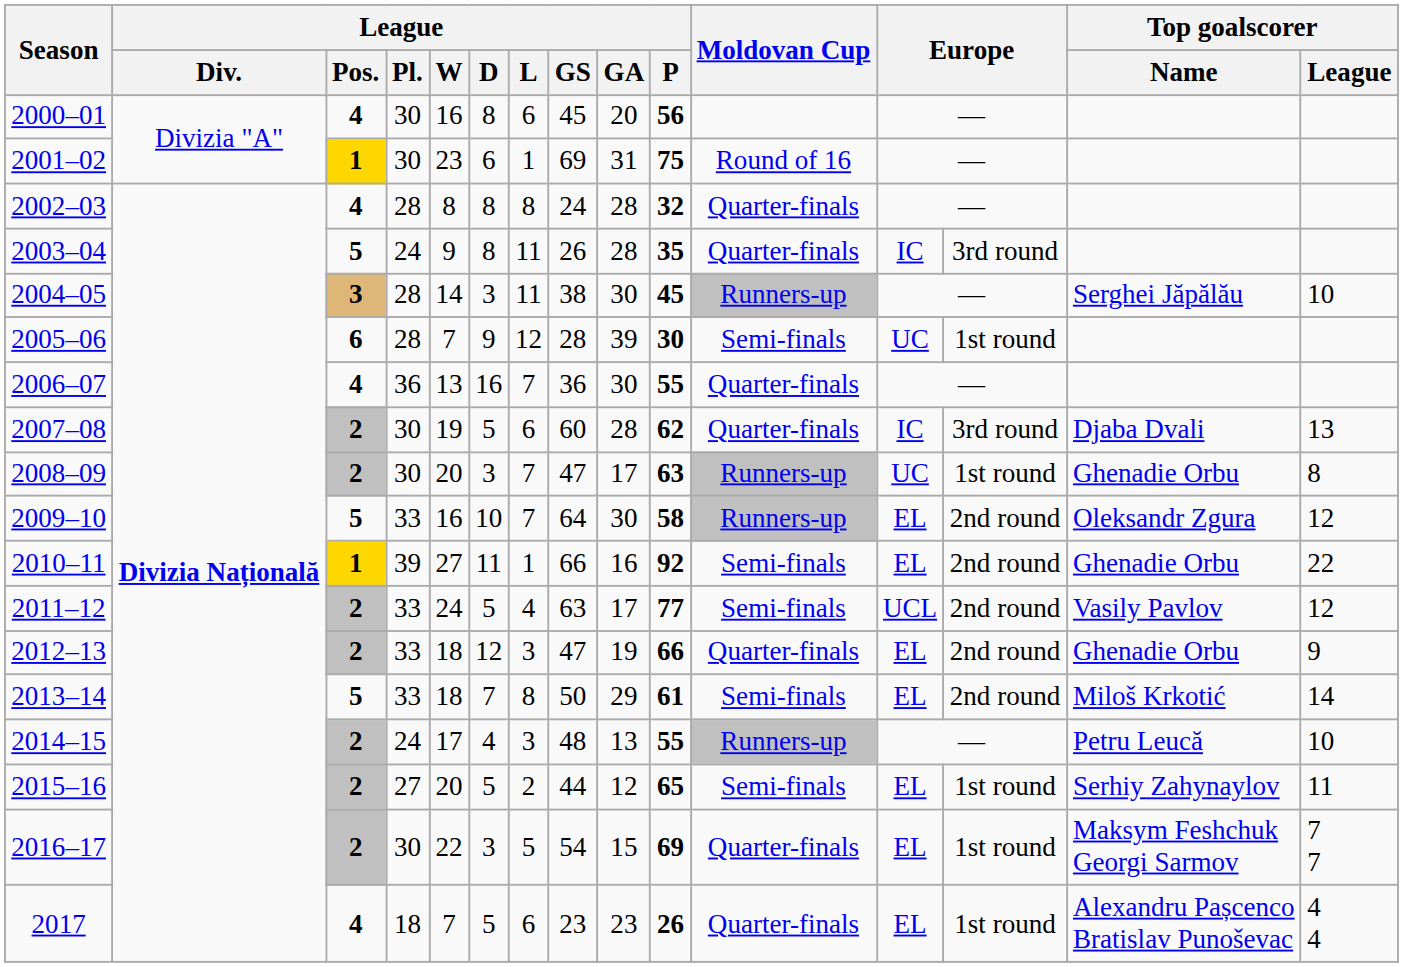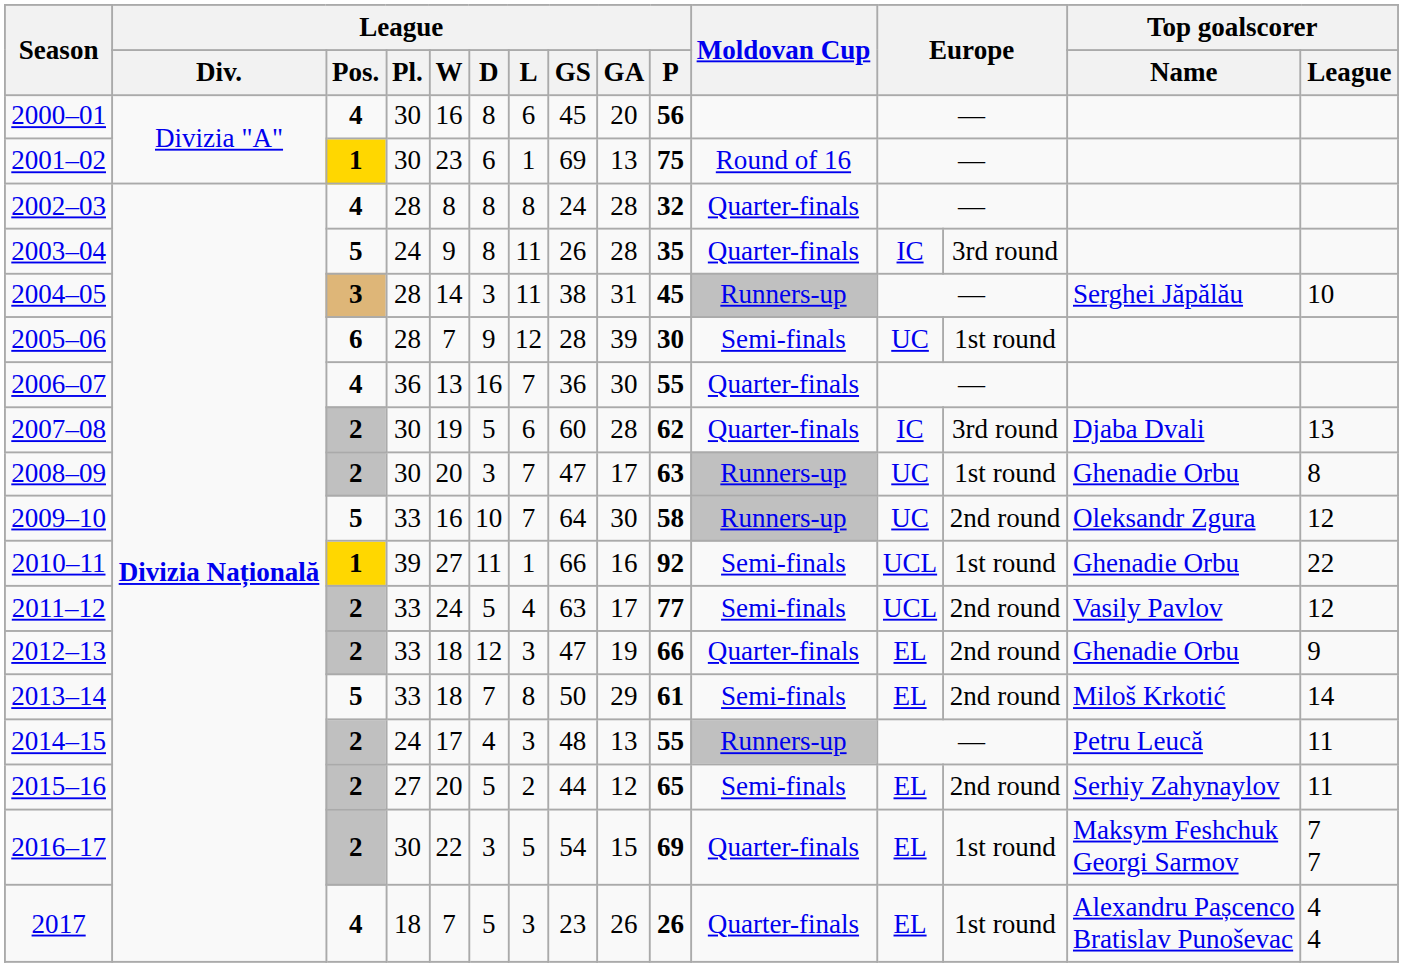2001–02 | League / GA: 31 -> 13
2004–05 | League / GA: 30 -> 31
2009–10 | column 12: EL -> UC
2010–11 | column 12: EL -> UCL
2010–11 | column 13: 2nd round -> 1st round
2014–15 | Top goalscorer / League: 10 -> 11
2015–16 | column 13: 1st round -> 2nd round
2017 | League / L: 6 -> 3
2017 | League / GA: 23 -> 26
